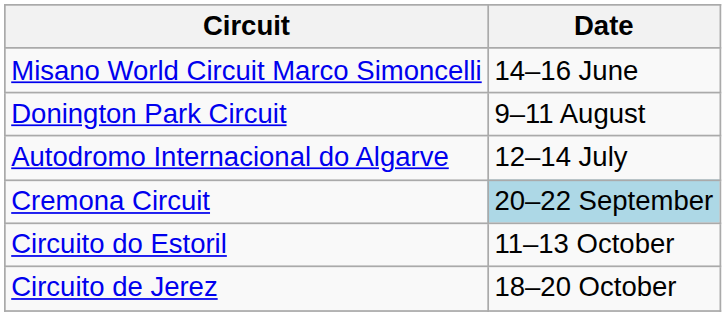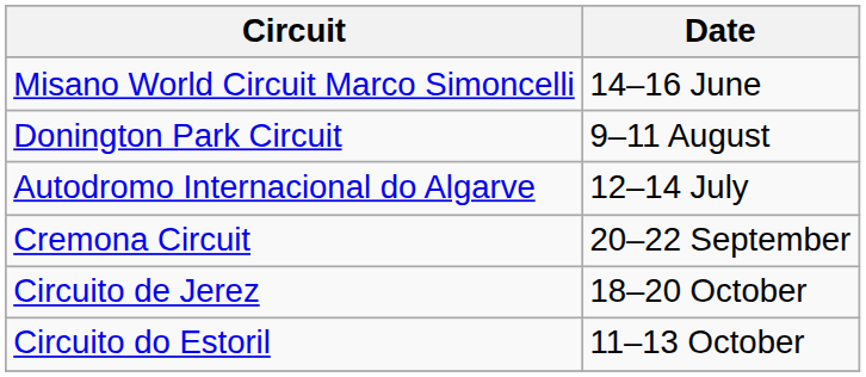Cremona Circuit | Date: lightblue background -> no background
rows swapped: Circuito do Estoril <-> Circuito de Jerez
